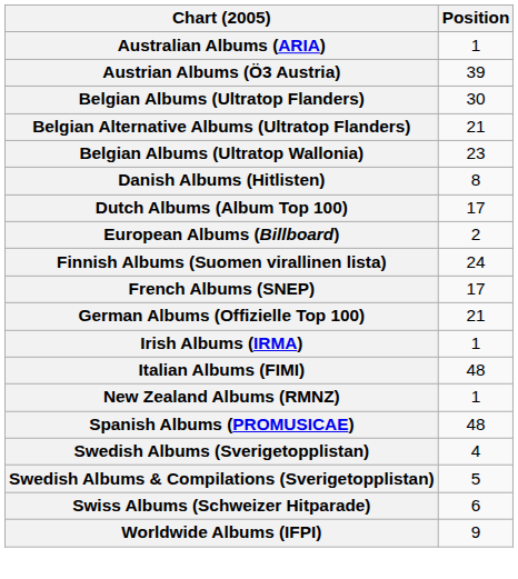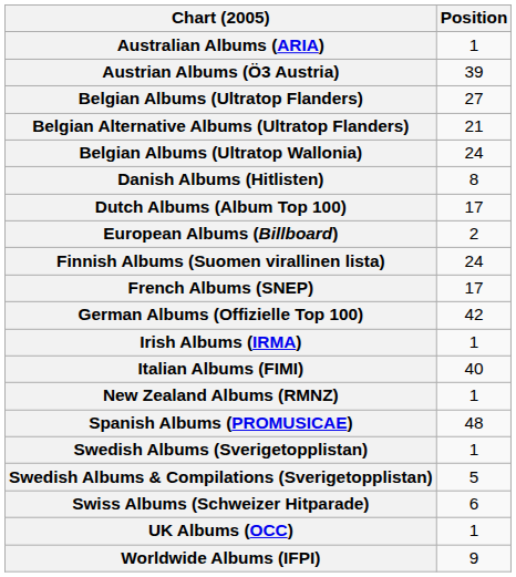Belgian Albums (Ultratop Flanders) | Position: 30 -> 27
Belgian Albums (Ultratop Wallonia) | Position: 23 -> 24
German Albums (Offizielle Top 100) | Position: 21 -> 42
Italian Albums (FIMI) | Position: 48 -> 40
Swedish Albums (Sverigetopplistan) | Position: 4 -> 1
+ row: UK Albums (OCC) | 1
